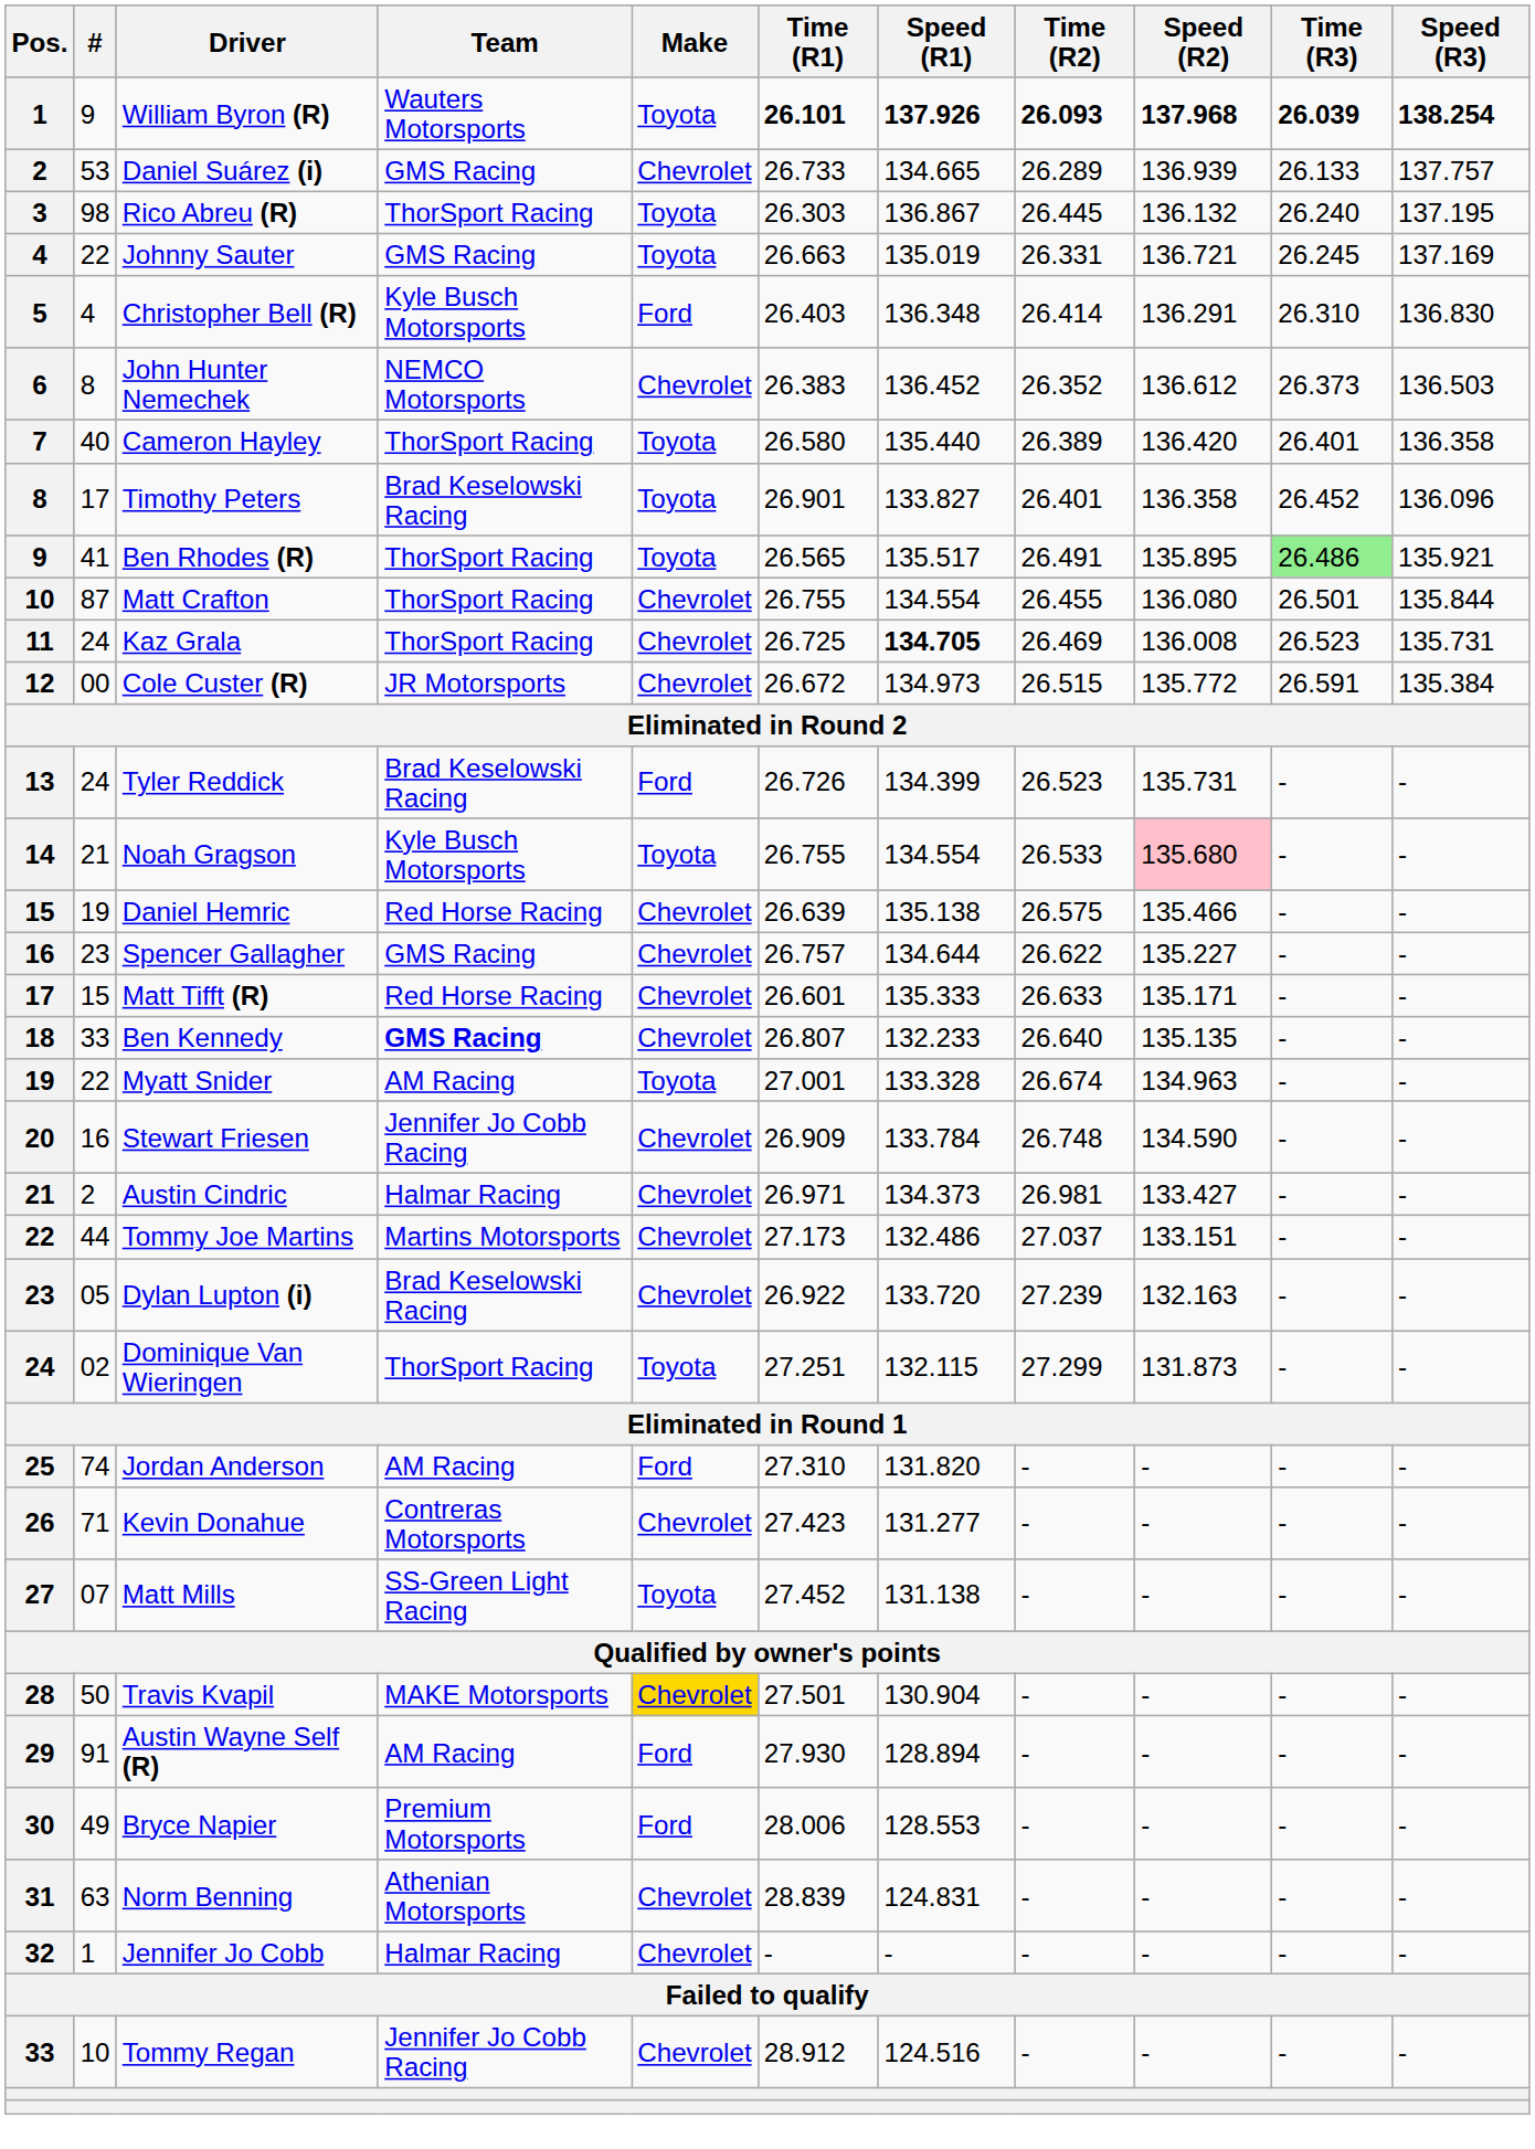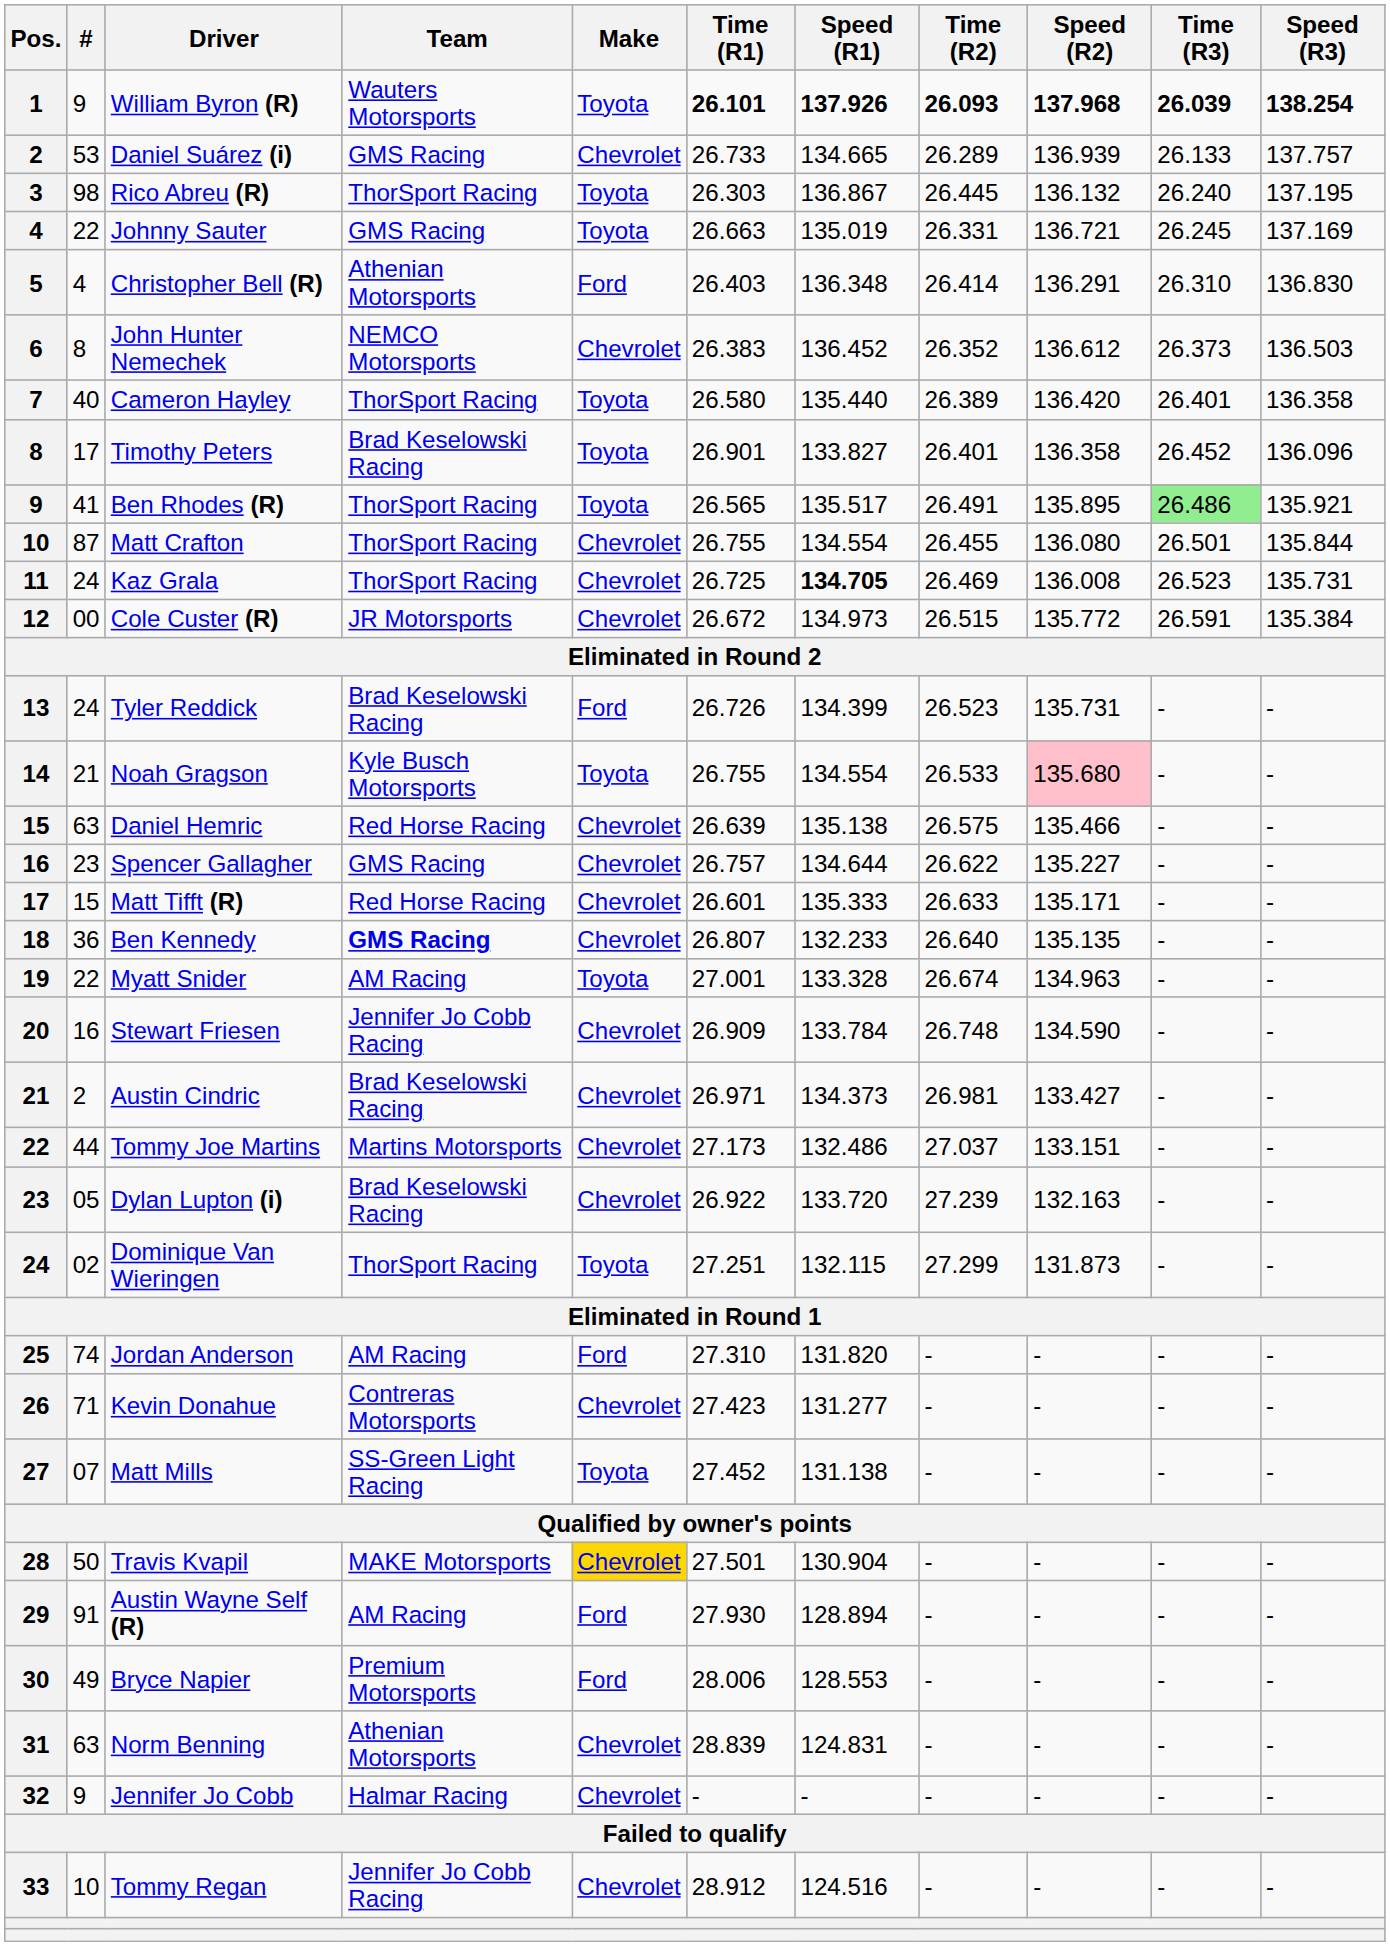Christopher Bell (R) | Team: Kyle Busch Motorsports -> Athenian Motorsports
Daniel Hemric | #: 19 -> 63
Ben Kennedy | #: 33 -> 36
Austin Cindric | Team: Halmar Racing -> Brad Keselowski Racing
Jennifer Jo Cobb | #: 1 -> 9
